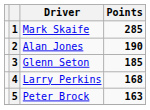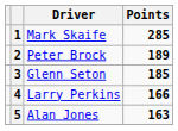2 | Driver: Alan Jones -> Peter Brock
2 | Points: 190 -> 189
4 | Points: 168 -> 166
5 | Driver: Peter Brock -> Alan Jones
